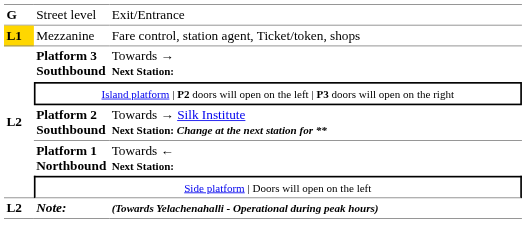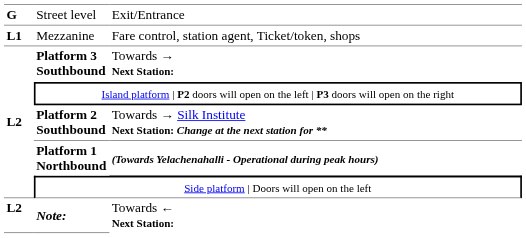Mezzanine | column 1: gold background -> no background
Platform 1 Northbound | column 3: Towards ← Next Station: -> (Towards Yelachenahalli - Operational during peak hours)
Note: | column 3: (Towards Yelachenahalli - Operational during peak hours) -> Towards ← Next Station:
